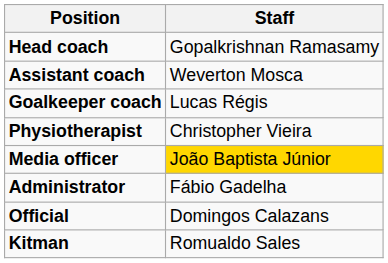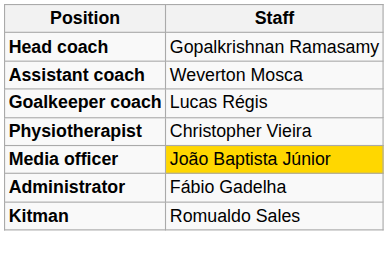- row: Official | Domingos Calazans
